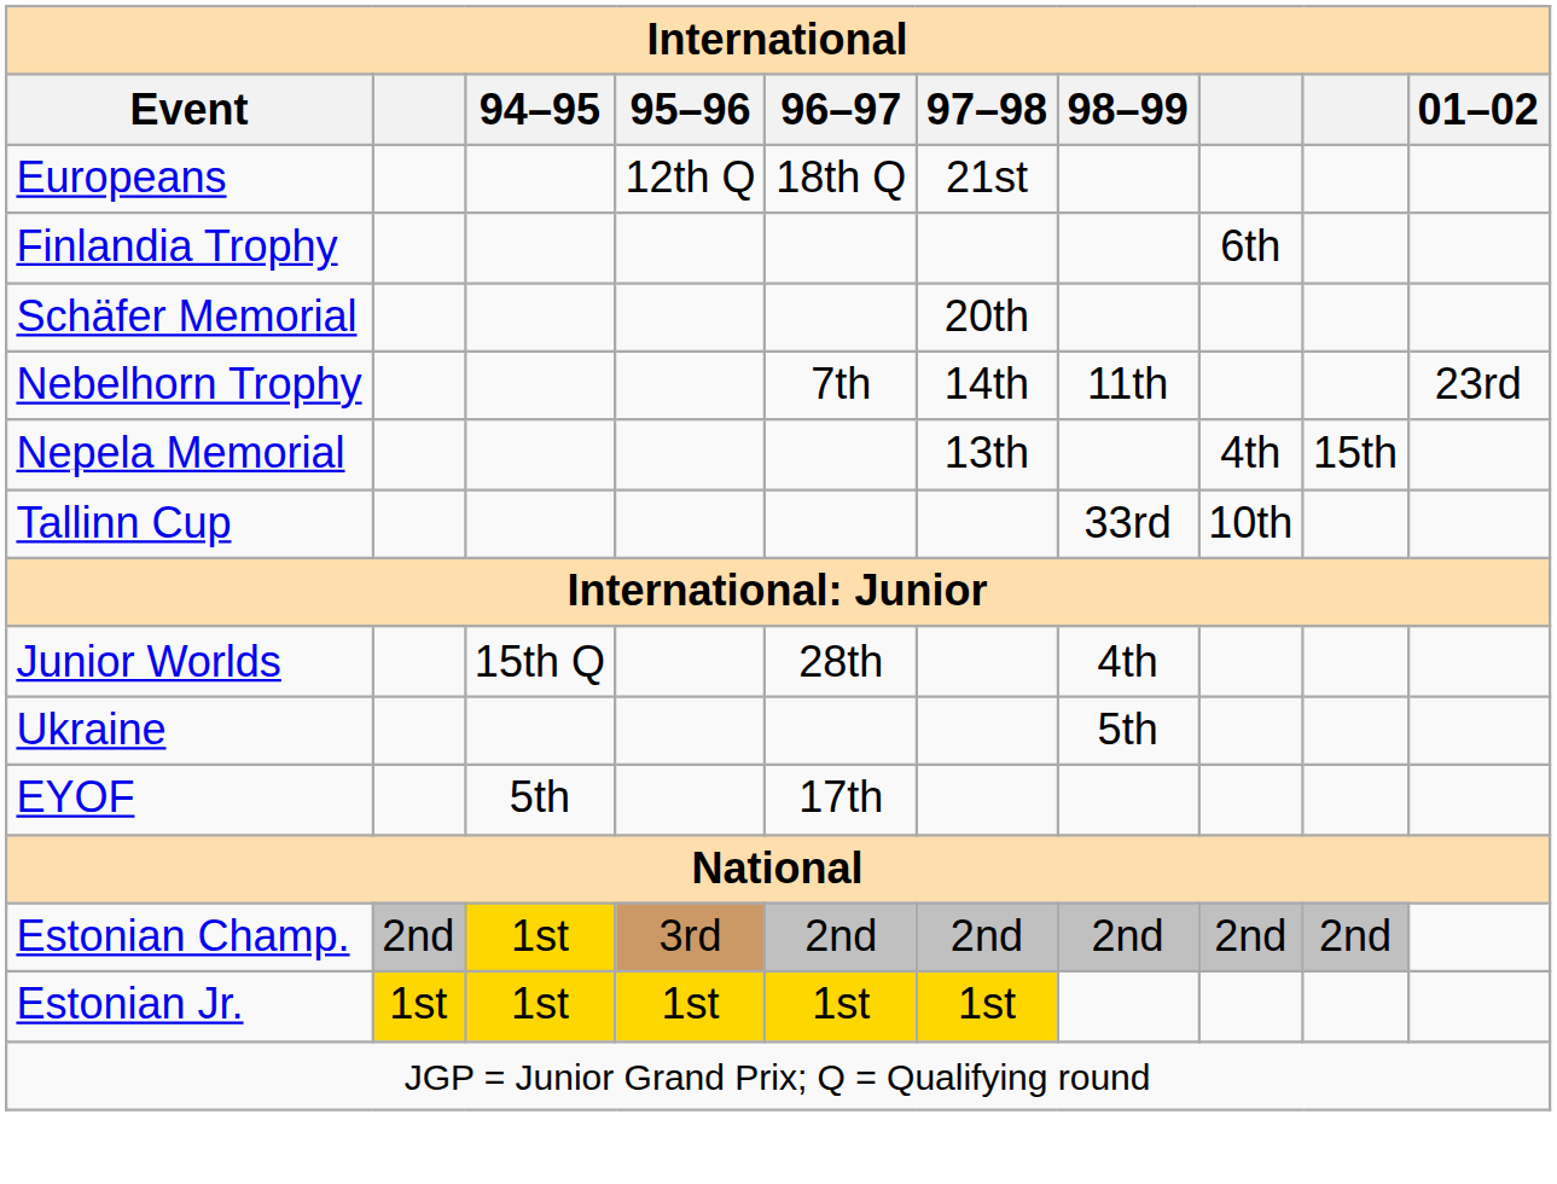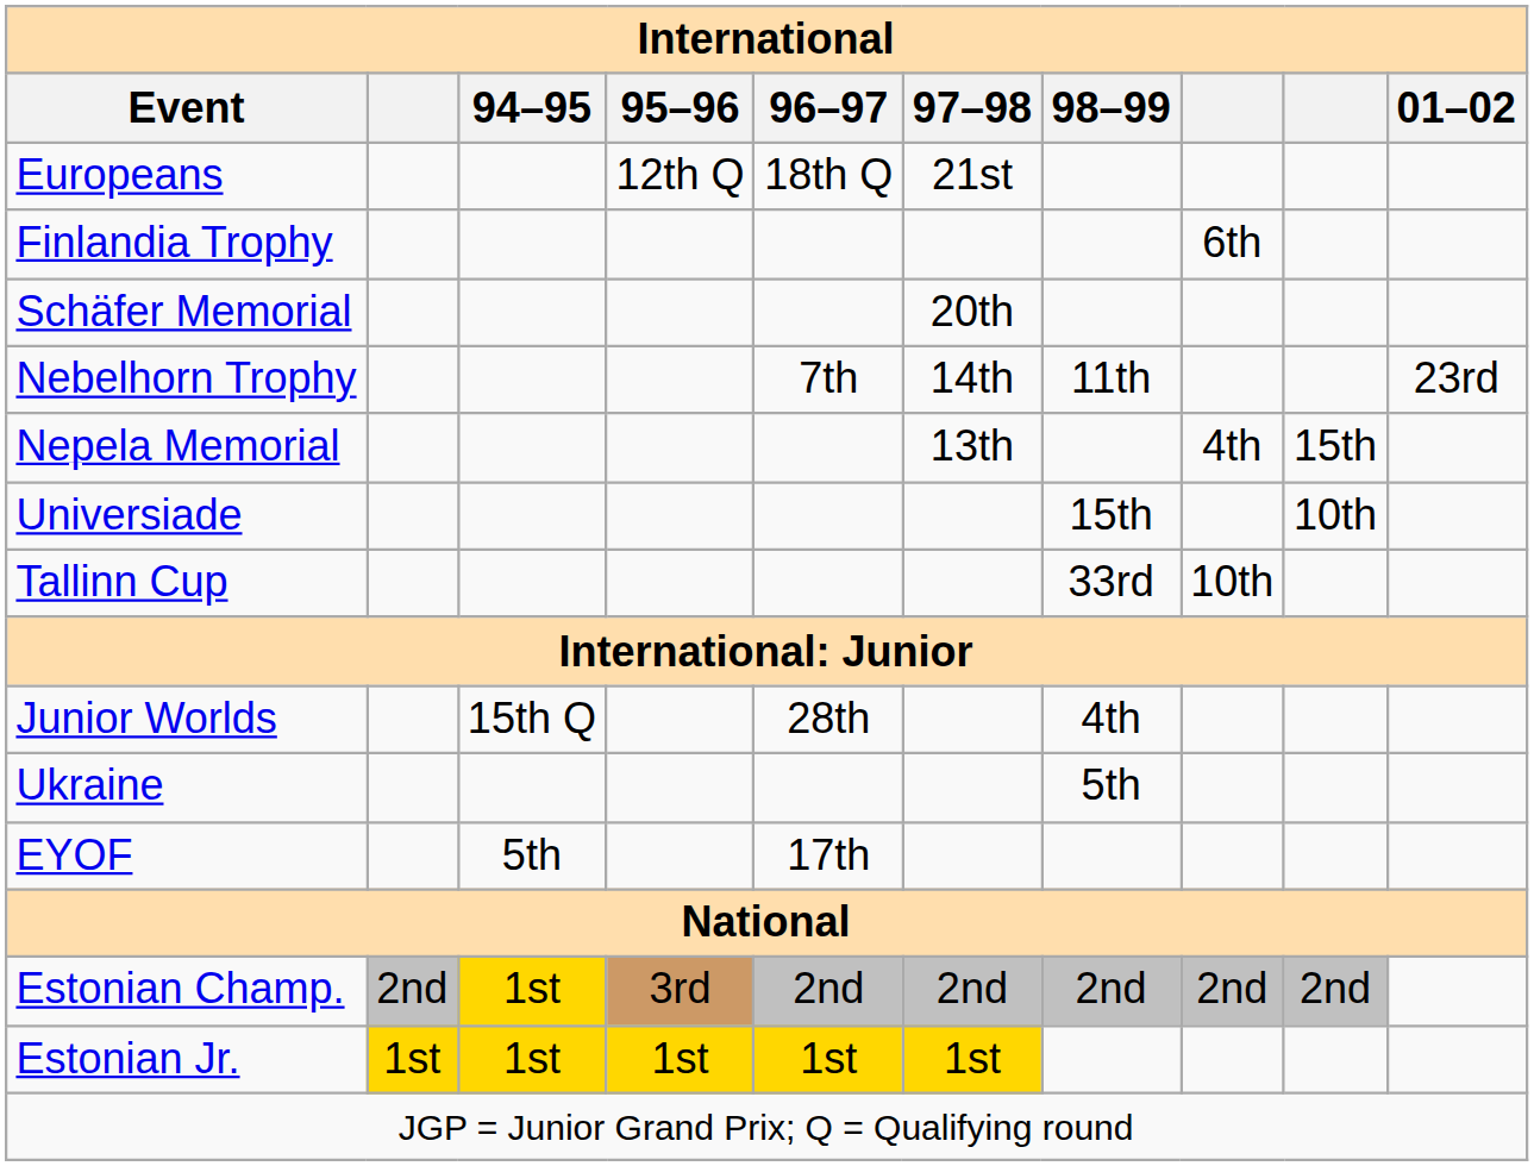+ row: Universiade | 15th | 10th
